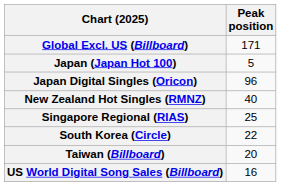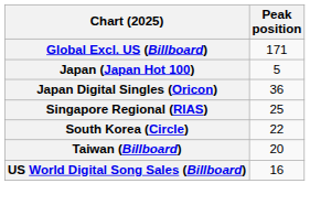Japan Digital Singles (Oricon) | Peak position: 96 -> 36
- row: New Zealand Hot Singles (RMNZ) | 40
